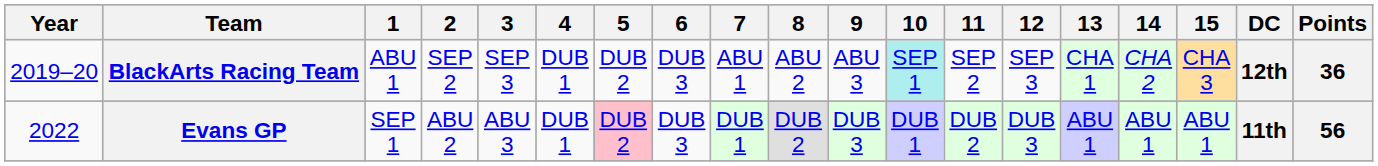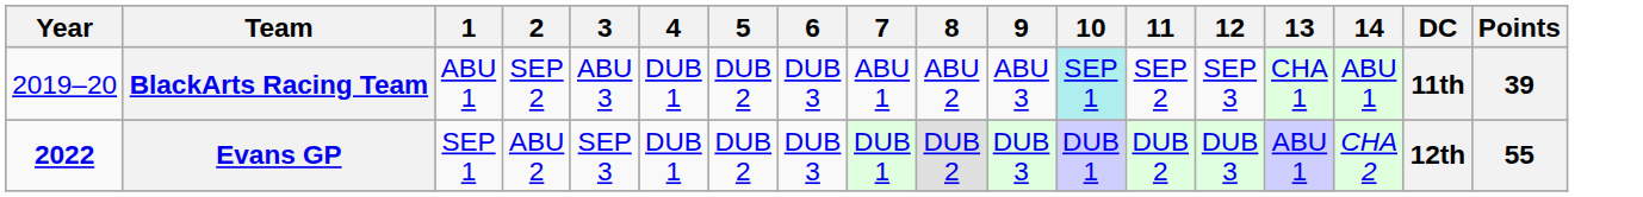- column: 15 | CHA 3 | ABU 1
BlackArts Racing Team | 3: SEP 3 -> ABU 3
BlackArts Racing Team | 14: CHA 2 -> ABU 1
BlackArts Racing Team | DC: 12th -> 11th
BlackArts Racing Team | Points: 36 -> 39
Evans GP | Year: normal -> bold
Evans GP | 3: ABU 3 -> SEP 3
Evans GP | 5: pink background -> no background
Evans GP | 14: ABU 1 -> CHA 2
Evans GP | DC: 11th -> 12th
Evans GP | Points: 56 -> 55
